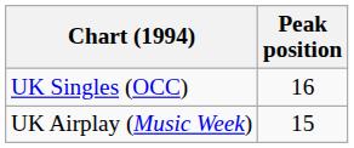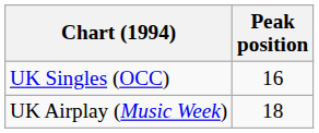UK Airplay (Music Week) | Peak position: 15 -> 18
